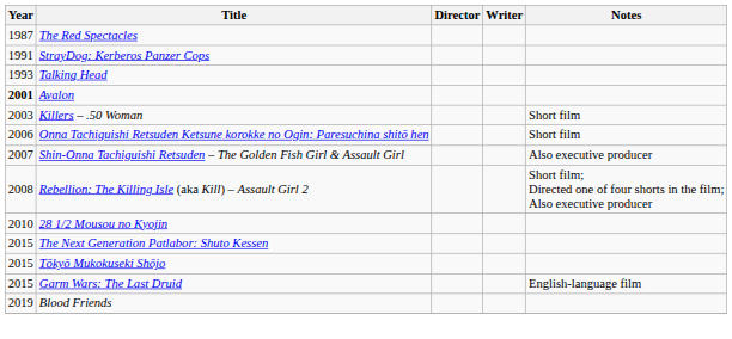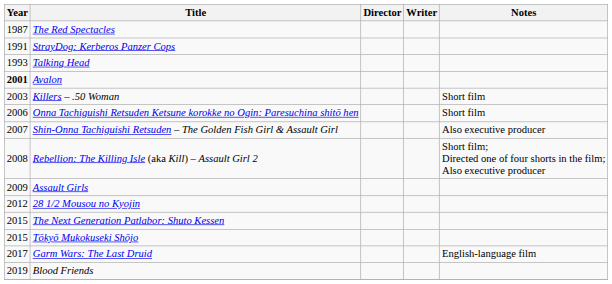+ row: 2009 | Assault Girls
28 1/2 Mousou no Kyojin | Year: 2010 -> 2012
Garm Wars: The Last Druid | Year: 2015 -> 2017
